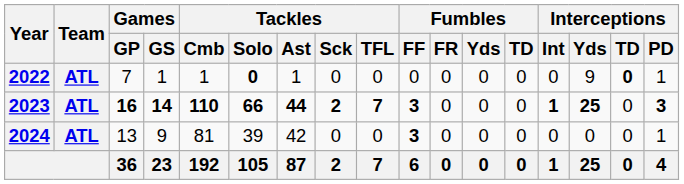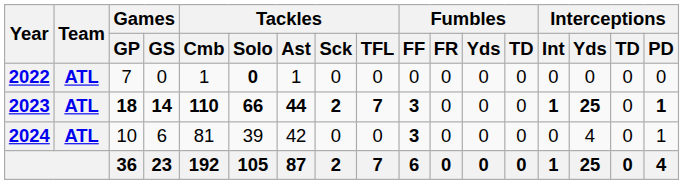2022 | Games / GS: 1 -> 0
2022 | Interceptions / Yds: 9 -> 0
2022 | Interceptions / TD: bold -> normal
2022 | Interceptions / PD: 1 -> 0
2023 | Games / GP: 16 -> 18
2023 | Interceptions / PD: 3 -> 1
2024 | Games / GP: 13 -> 10
2024 | Games / GS: 9 -> 6
2024 | Interceptions / Yds: 0 -> 4
